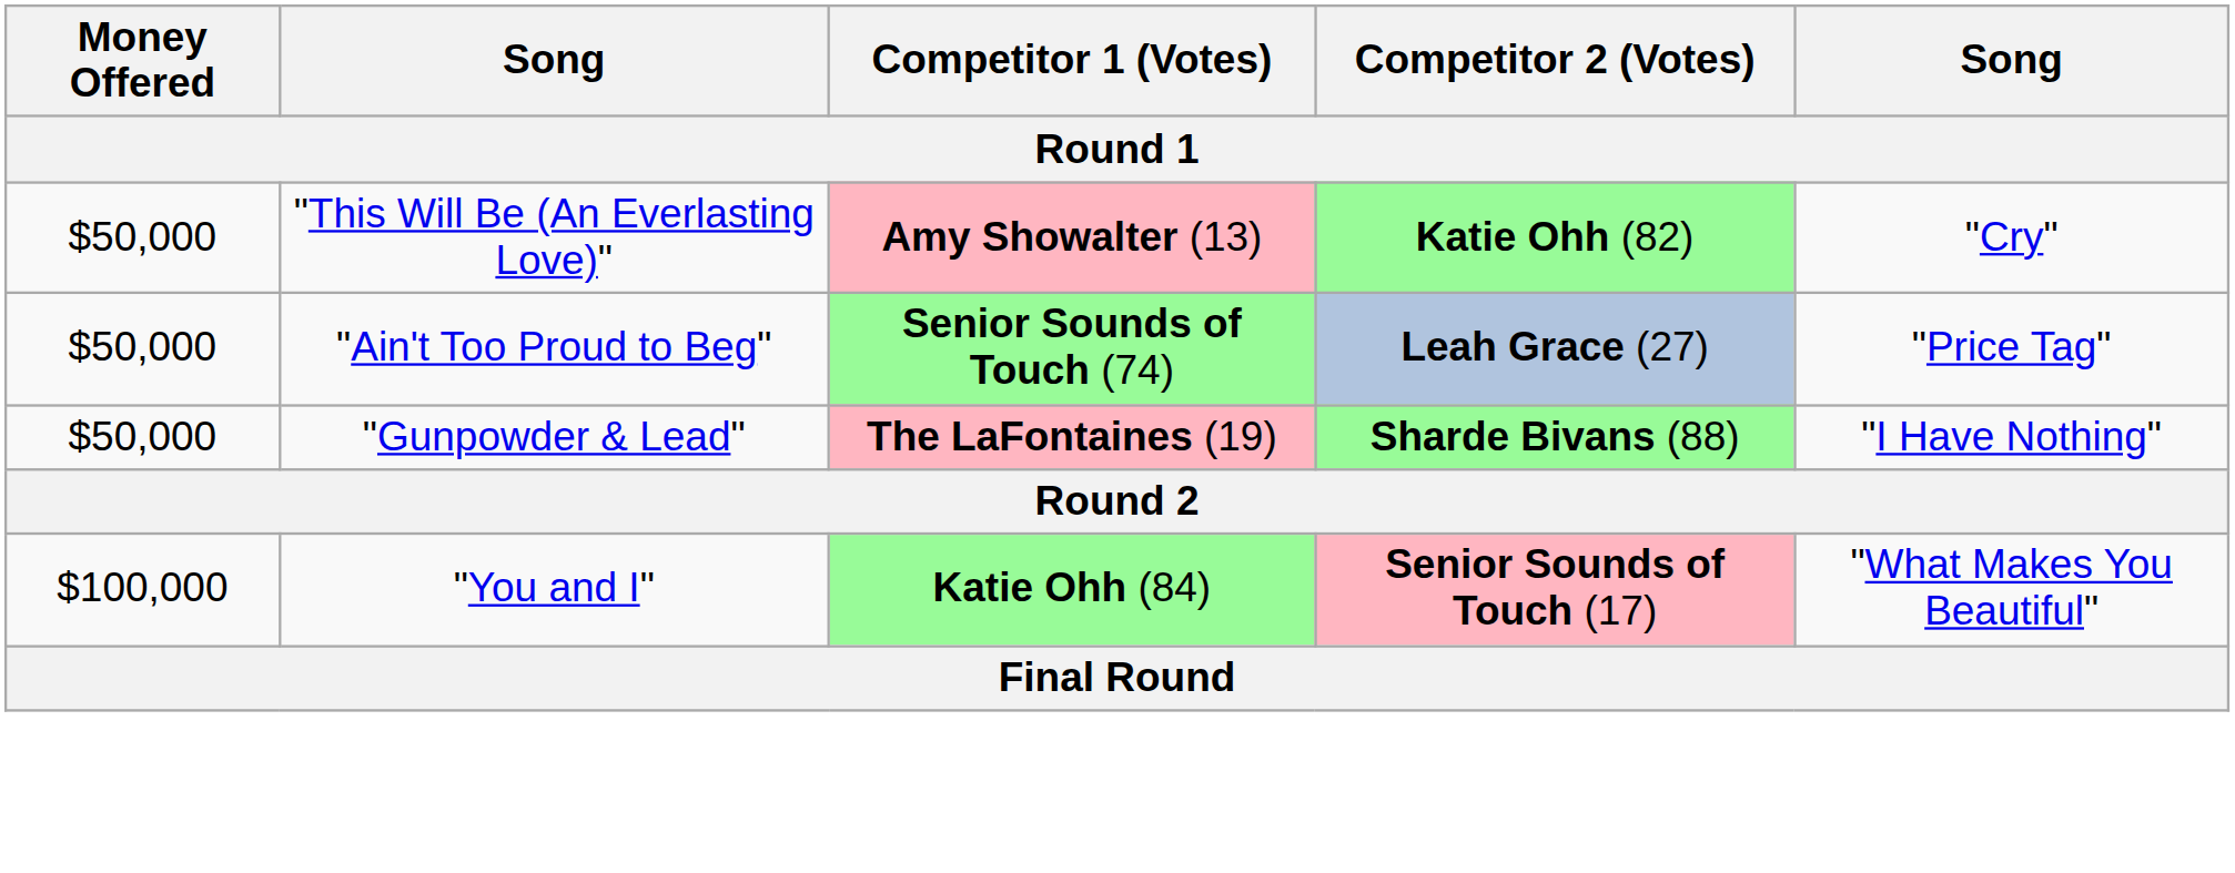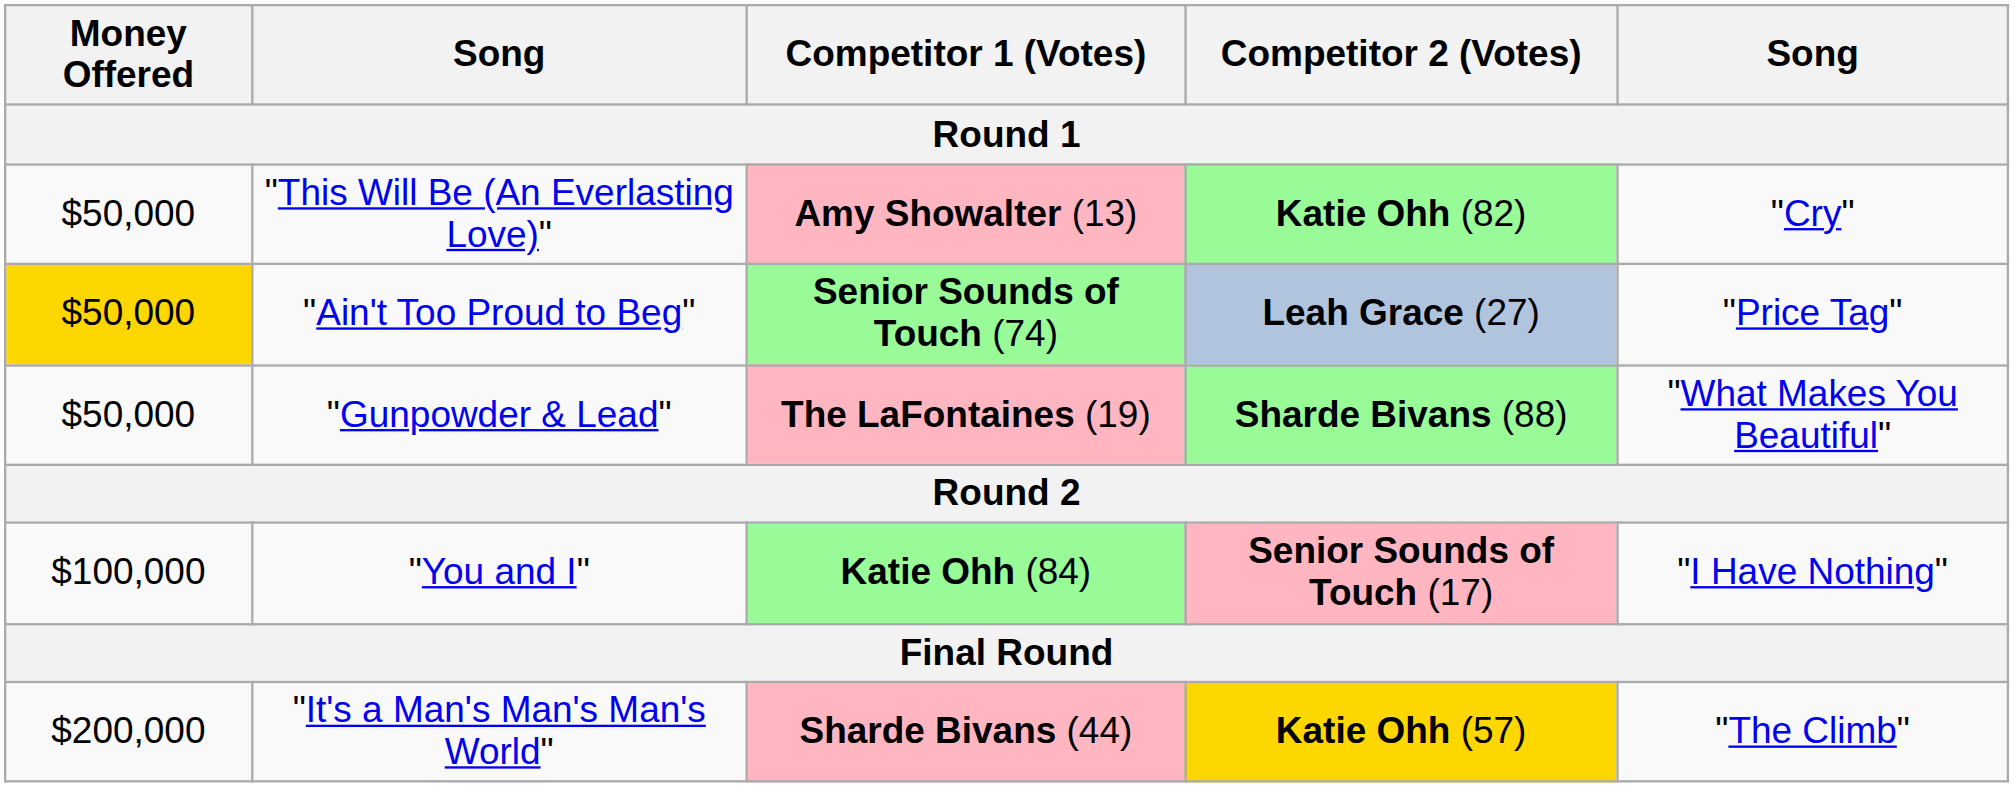"Ain't Too Proud to Beg" | Money Offered: no background -> gold background
"Gunpowder & Lead" | column 5: "I Have Nothing" -> "What Makes You Beautiful"
"You and I" | column 5: "What Makes You Beautiful" -> "I Have Nothing"
+ row: $200,000 | "It's a Man's Man's Man's World" | Sharde Bivans (44) | Katie Ohh (57) | "The Climb"
